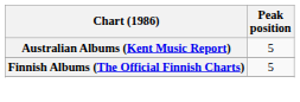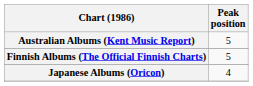+ row: Japanese Albums (Oricon) | 4
